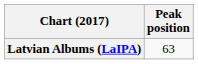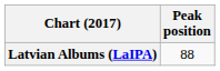Latvian Albums (LaIPA) | Peak position: 63 -> 88
